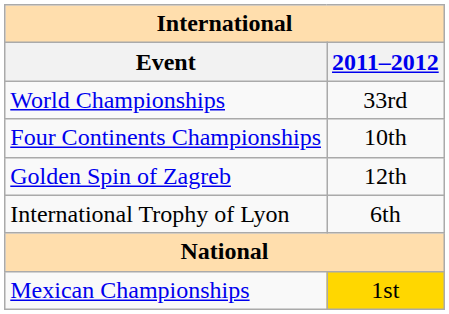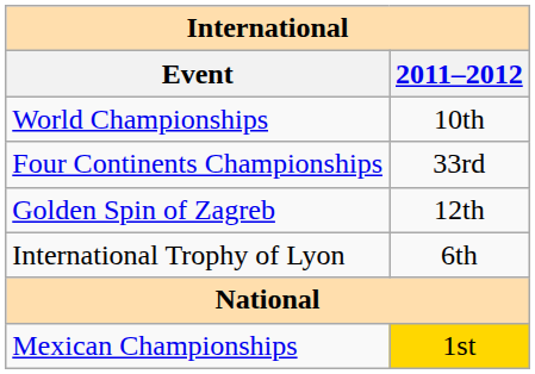World Championships | 2011–2012: 33rd -> 10th
Four Continents Championships | 2011–2012: 10th -> 33rd
